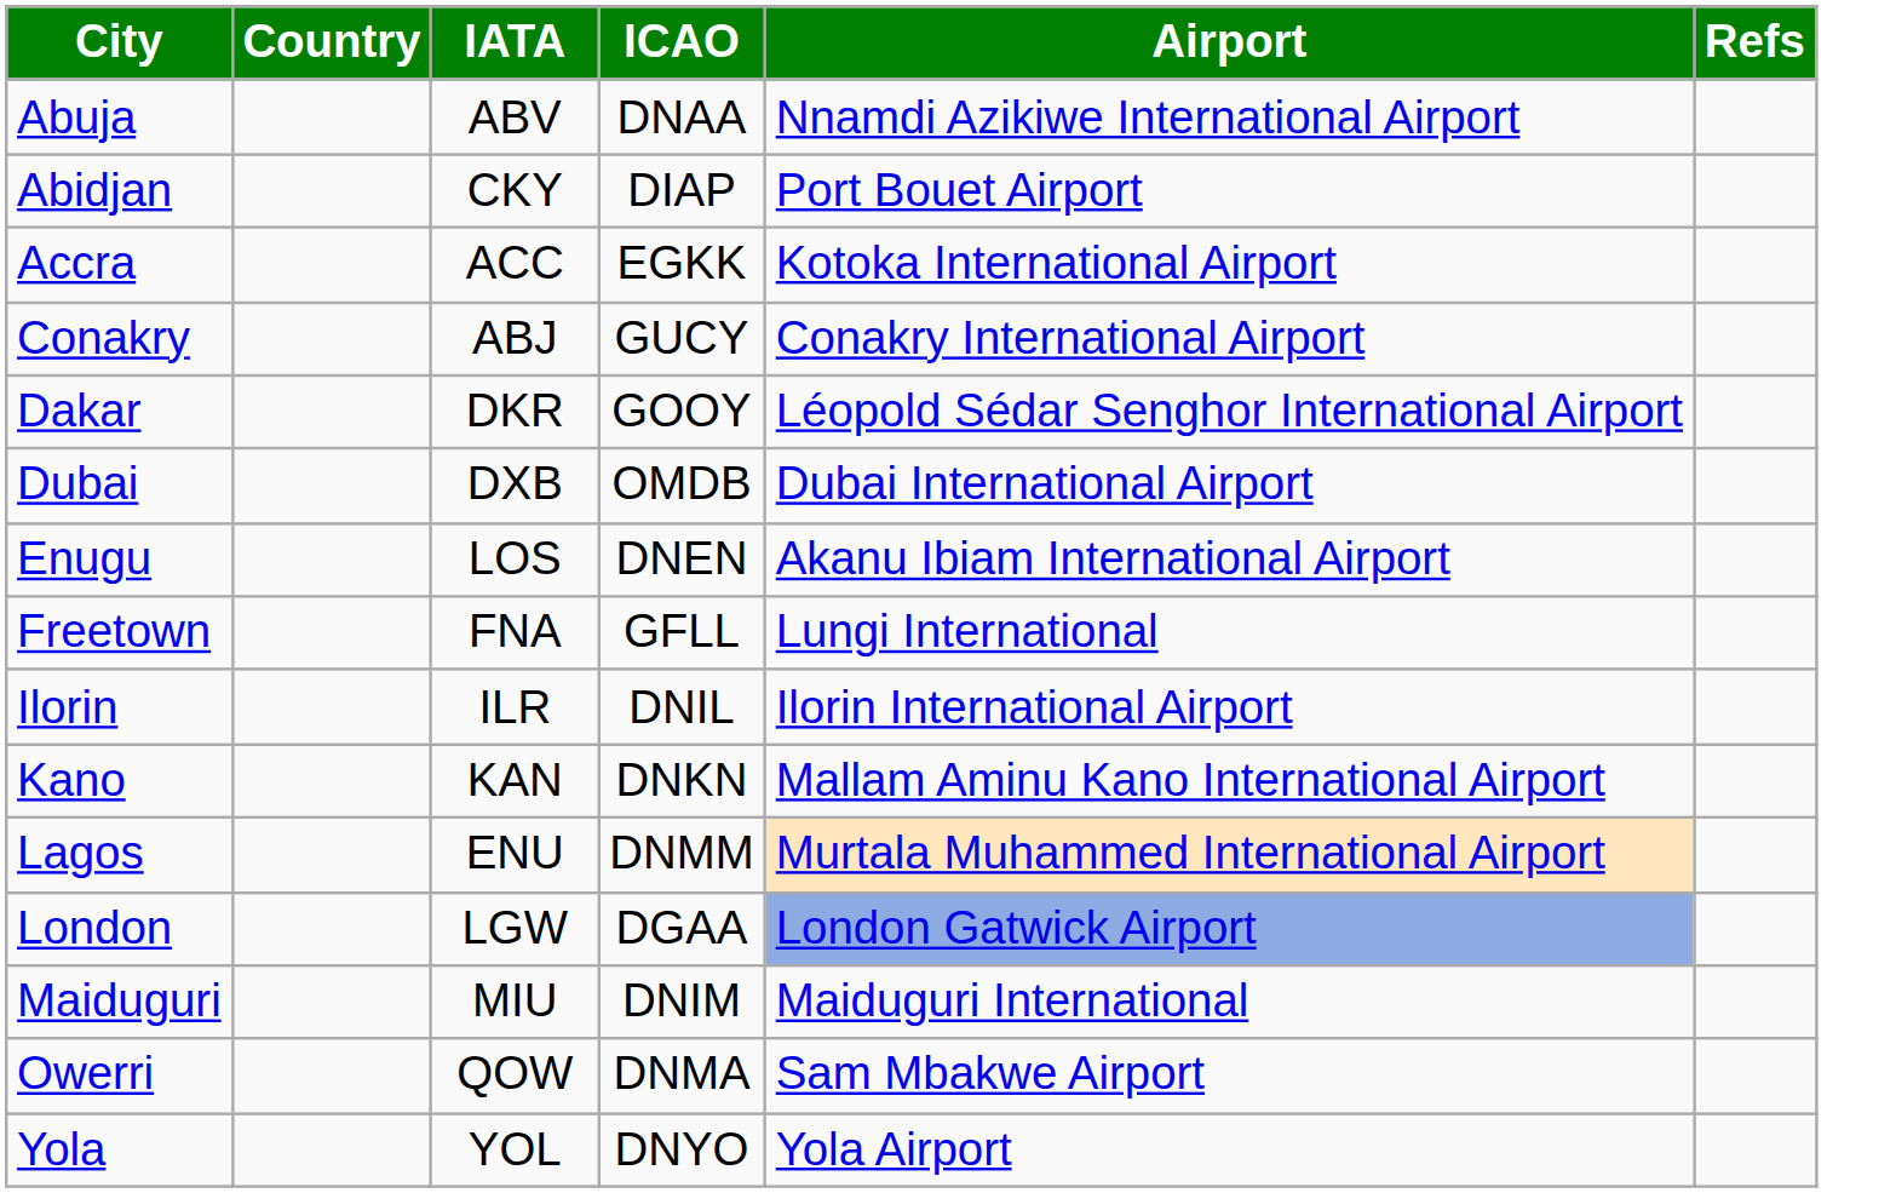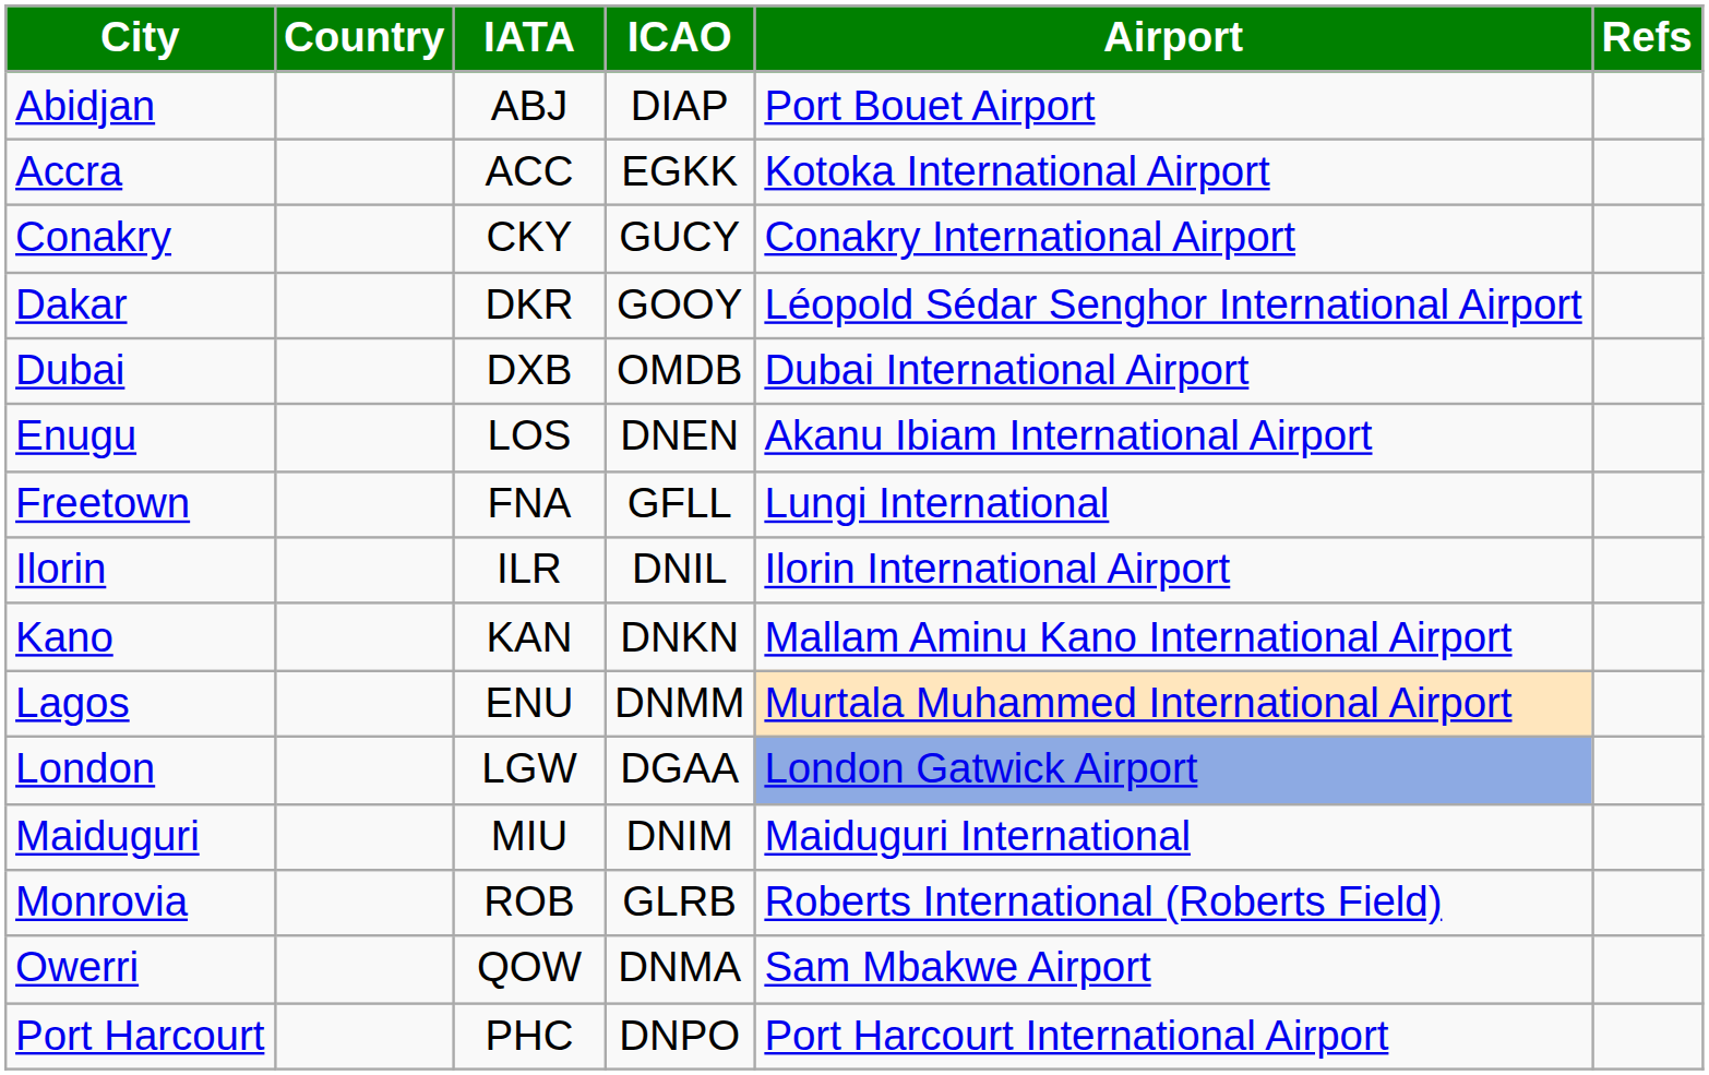- row: Abuja | ABV | DNAA | Nnamdi Azikiwe International Airport
Abidjan | IATA: CKY -> ABJ
Conakry | IATA: ABJ -> CKY
+ row: Monrovia | ROB | GLRB | Roberts International (Roberts Field)
+ row: Port Harcourt | PHC | DNPO | Port Harcourt International Airport
- row: Yola | YOL | DNYO | Yola Airport
